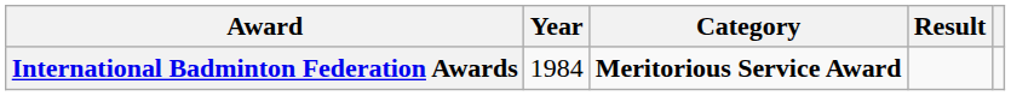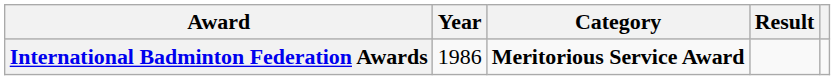International Badminton Federation Awards | Year: 1984 -> 1986
